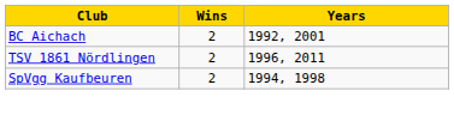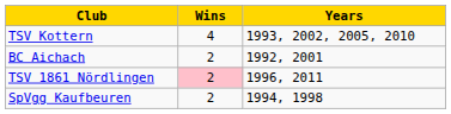+ row: TSV Kottern | 4 | 1993, 2002, 2005, 2010
TSV 1861 Nördlingen | Wins: no background -> pink background
